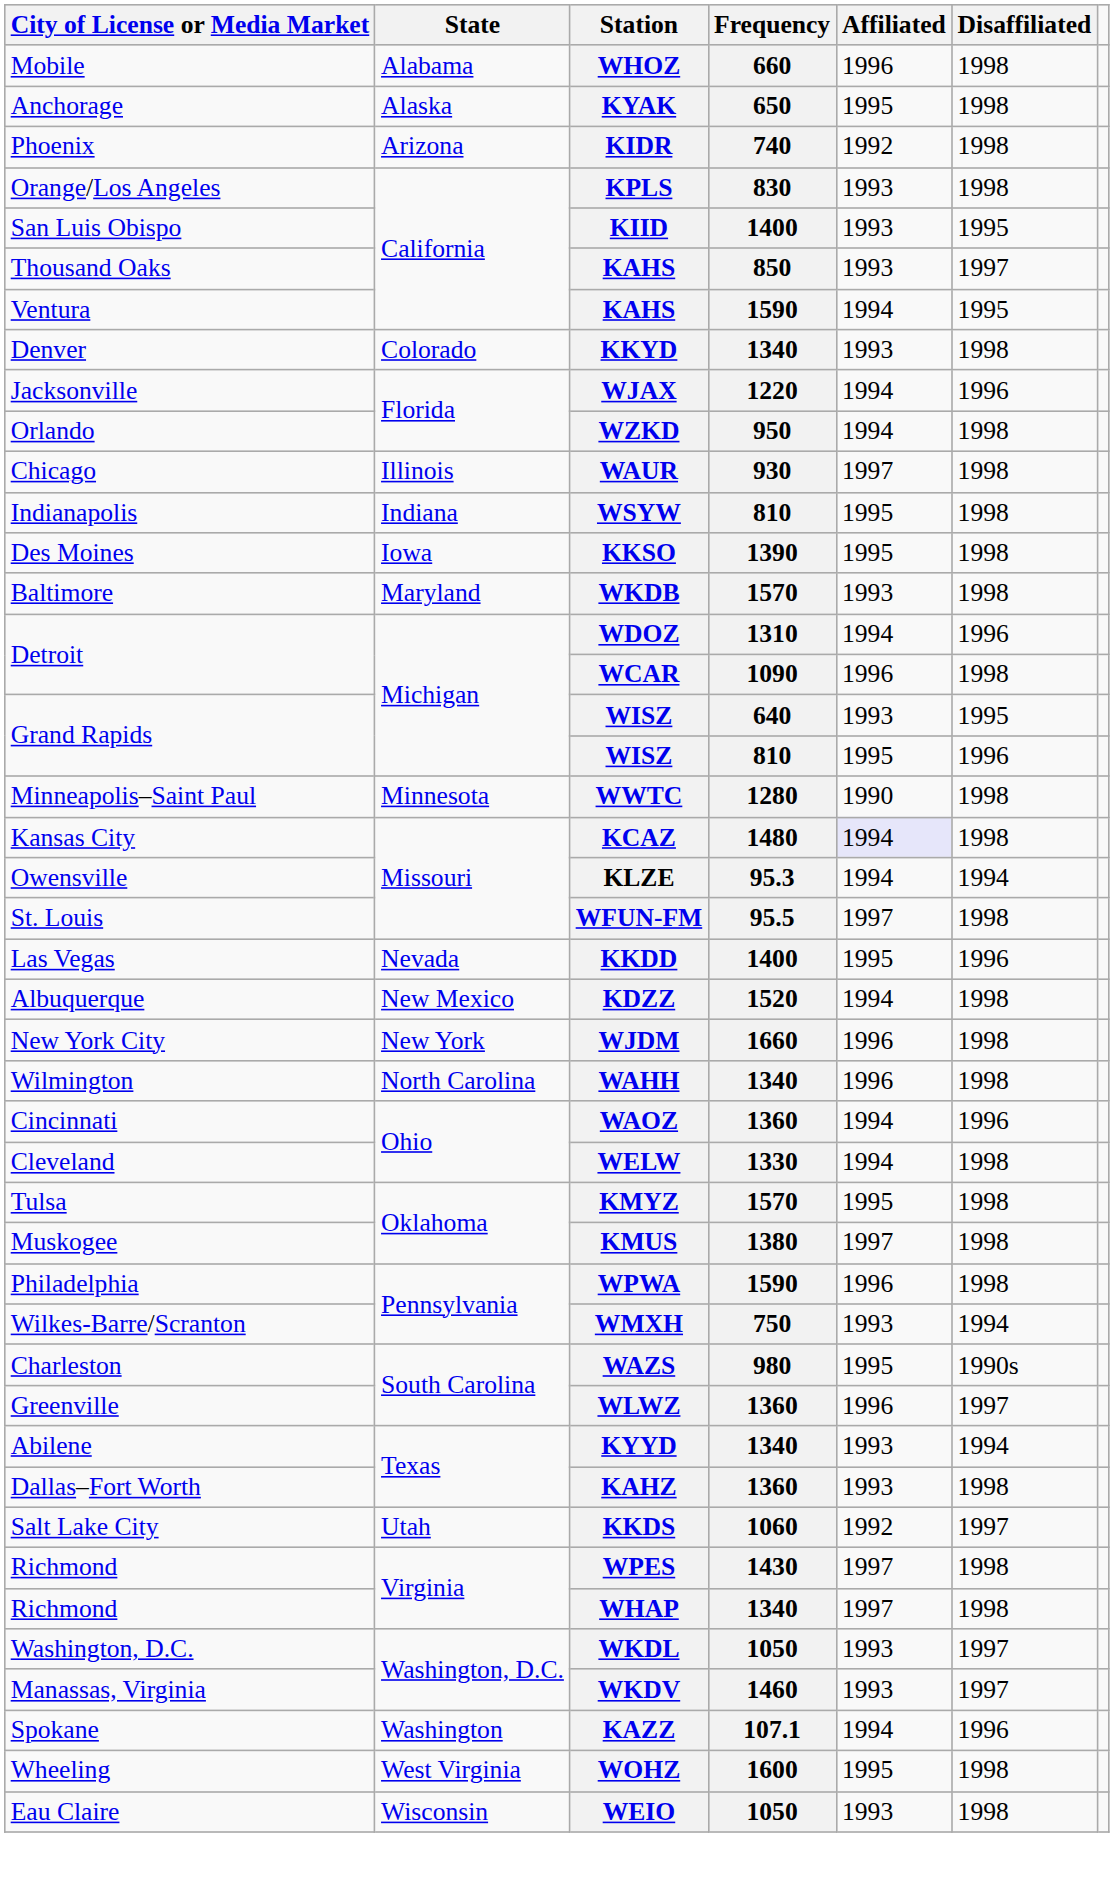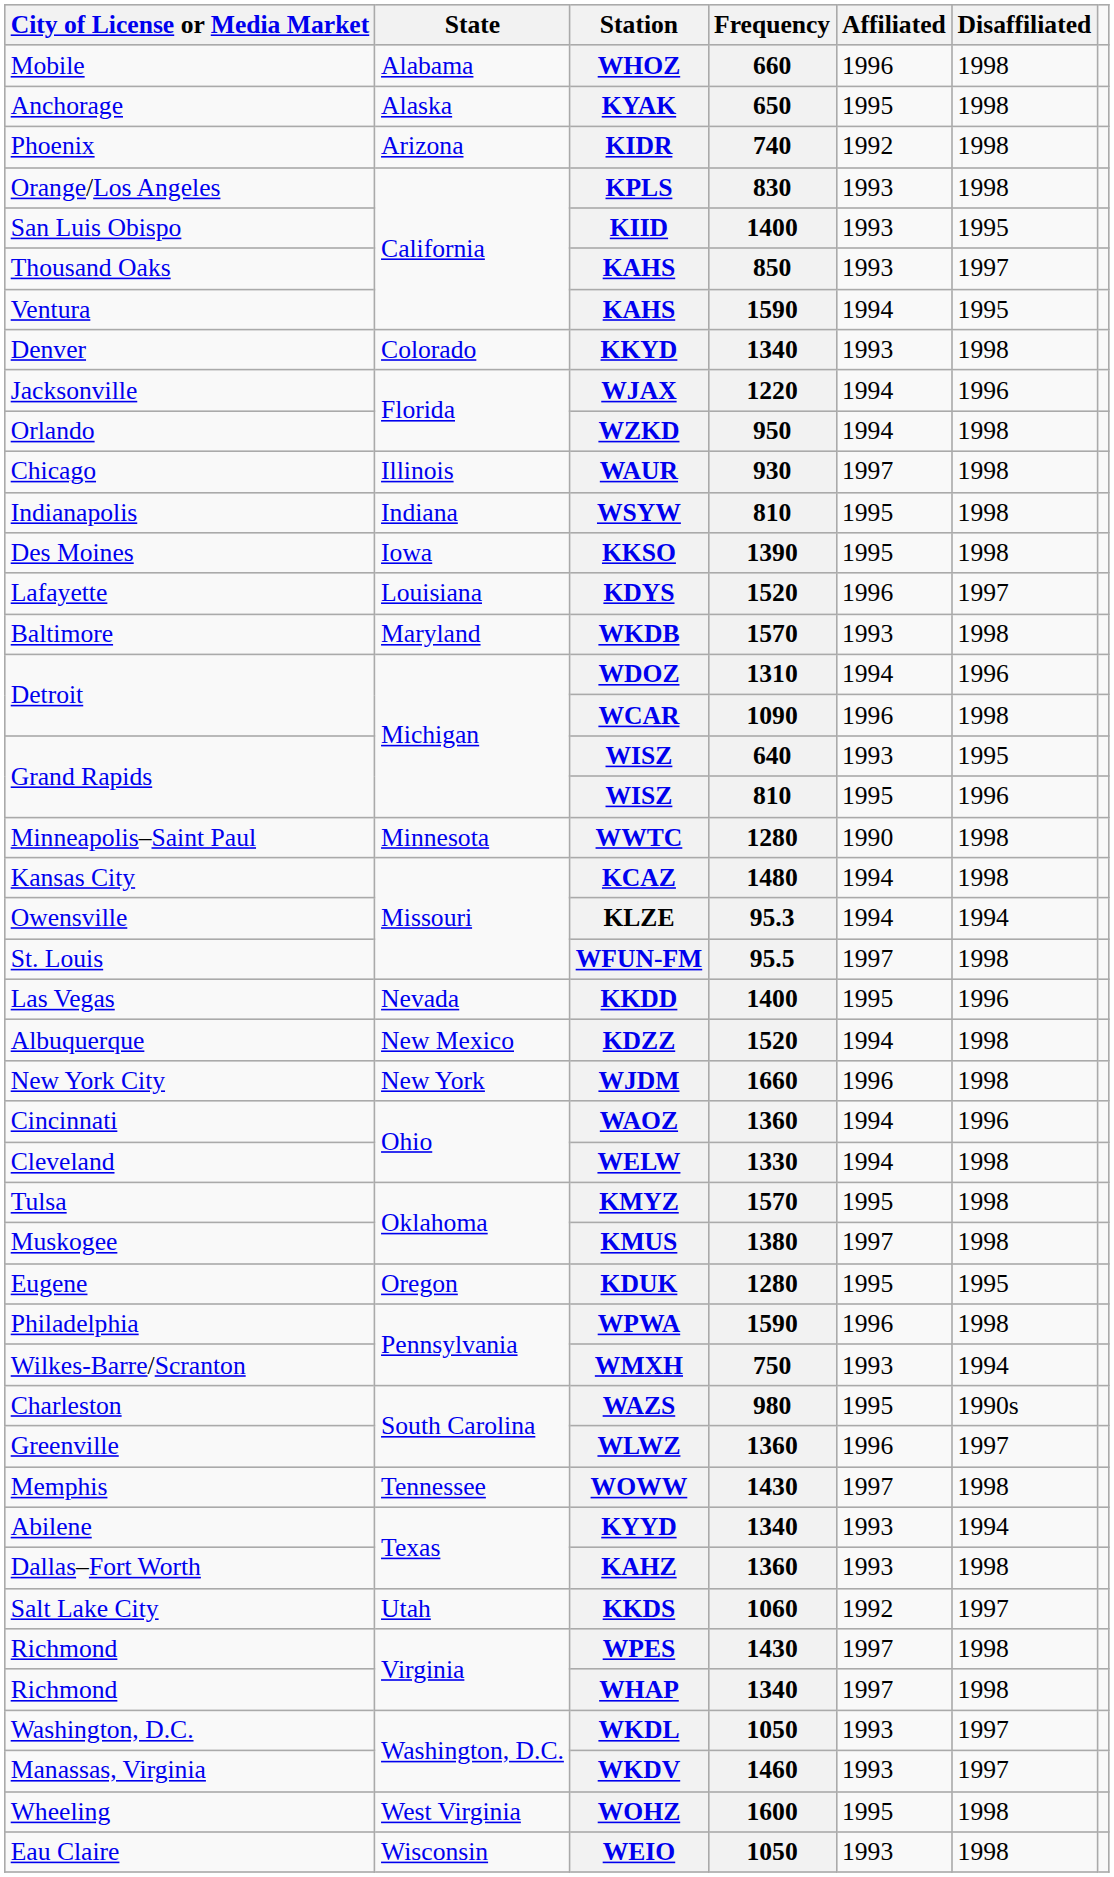+ row: Lafayette | Louisiana | KDYS | 1520 | 1996 | 1997
KCAZ | Affiliated: lavender background -> no background
- row: Wilmington | North Carolina | WAHH | 1340 | 1996 | 1998
+ row: Eugene | Oregon | KDUK | 1280 | 1995 | 1995
+ row: Memphis | Tennessee | WOWW | 1430 | 1997 | 1998
- row: Spokane | Washington | KAZZ | 107.1 | 1994 | 1996
